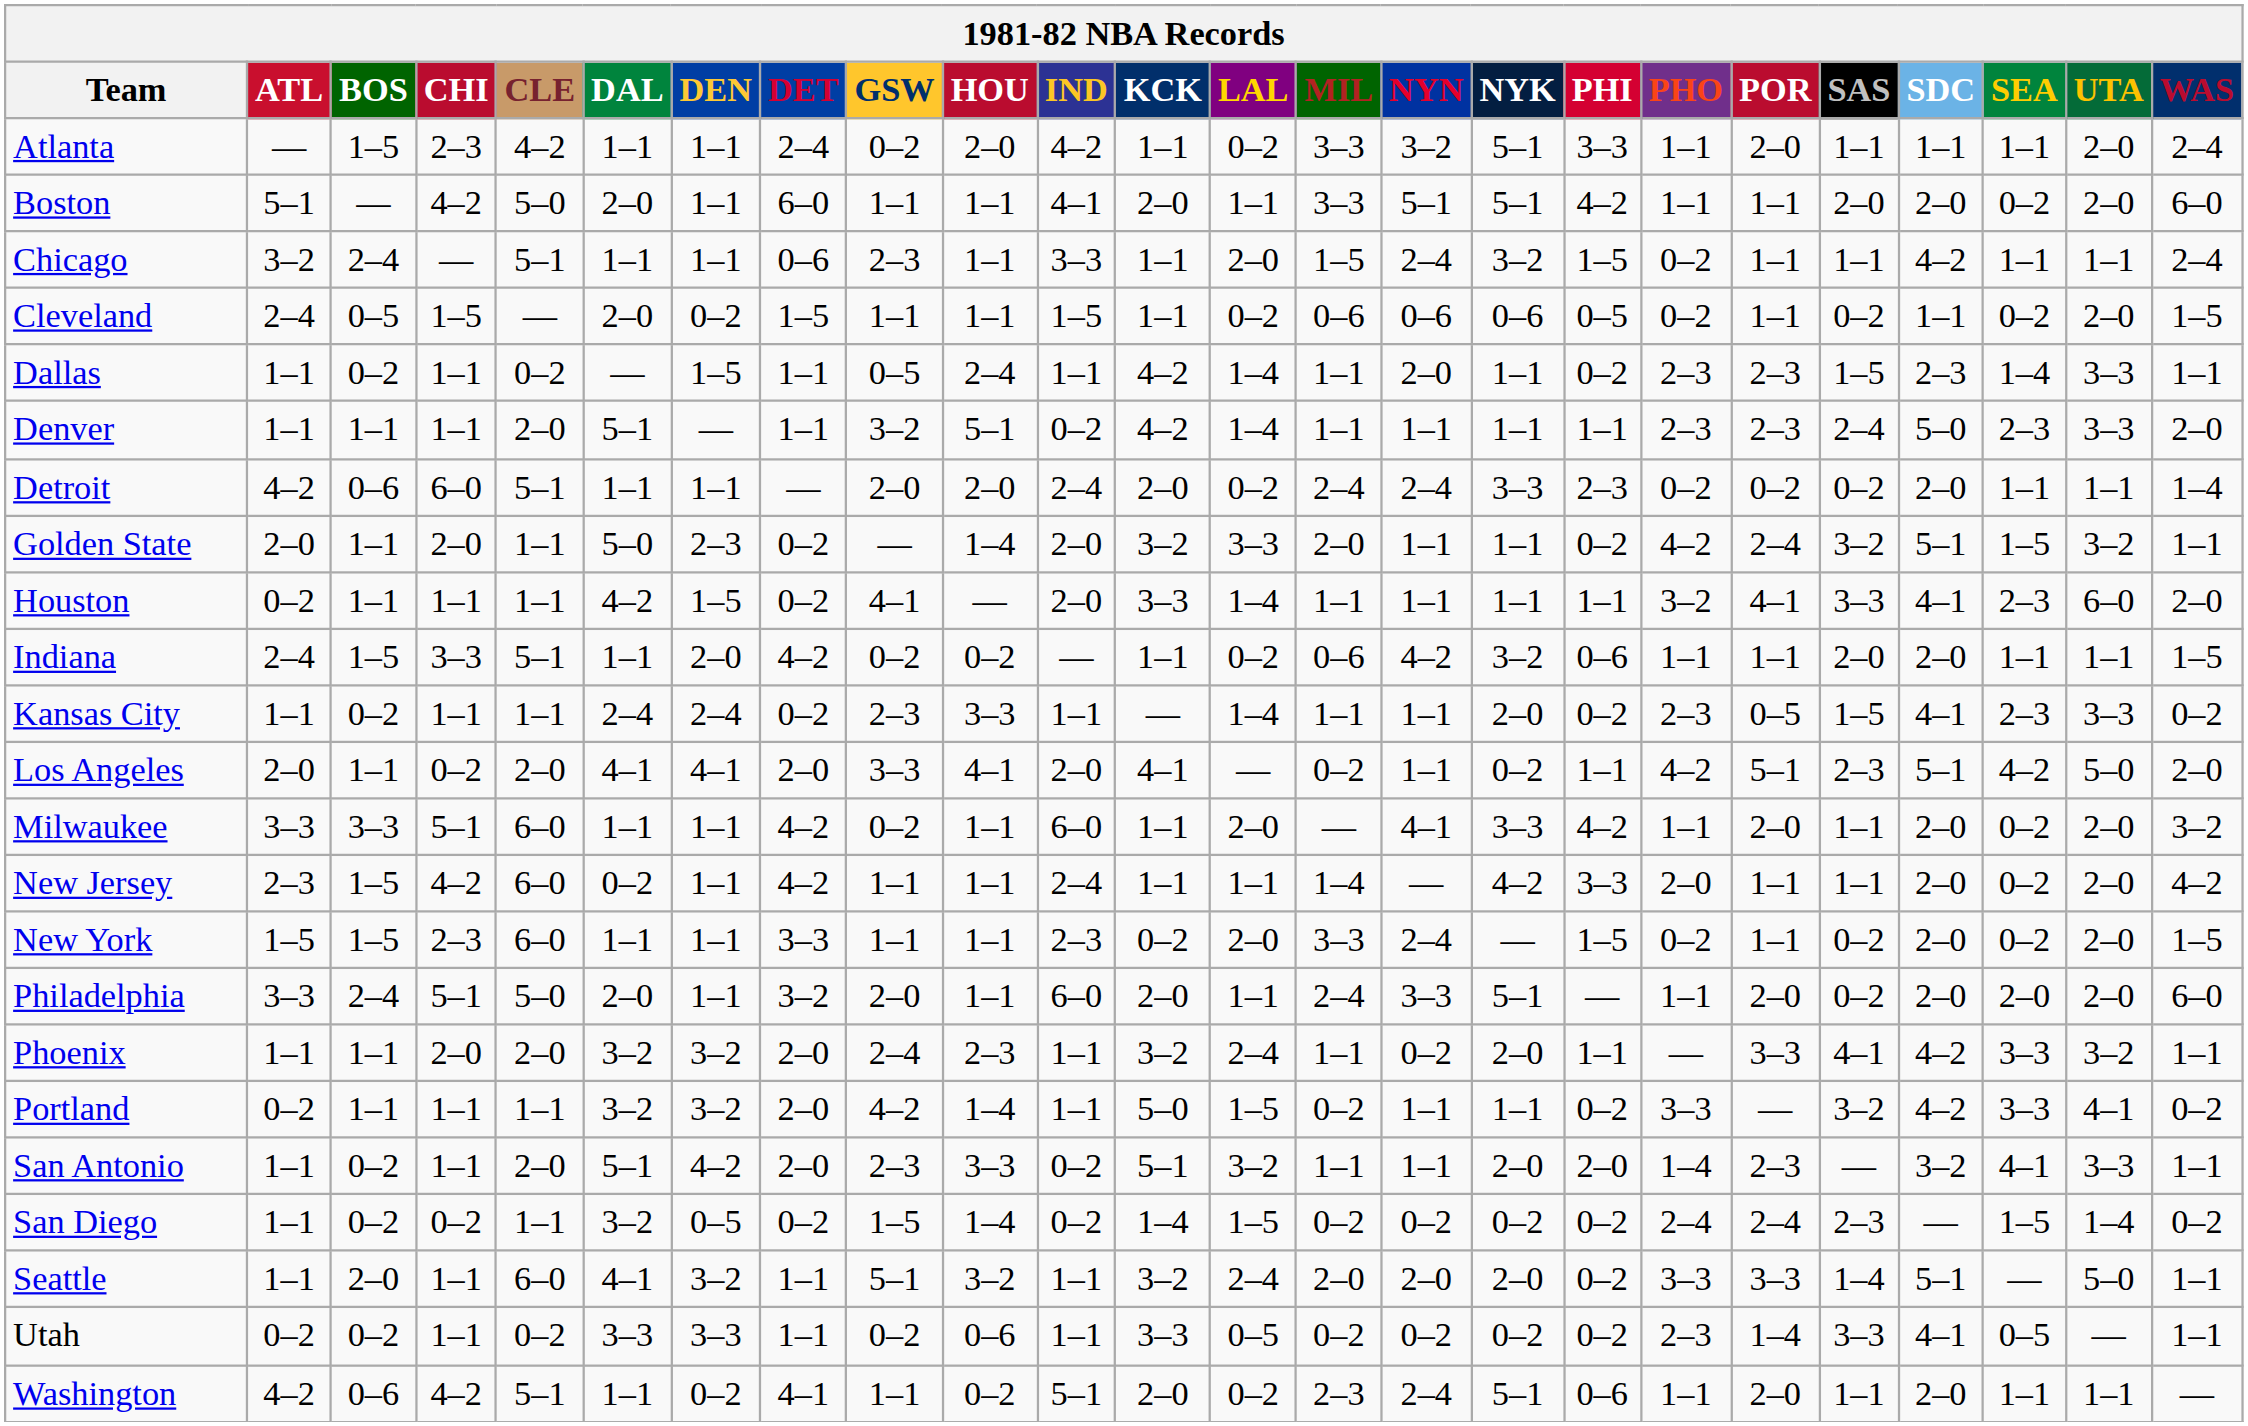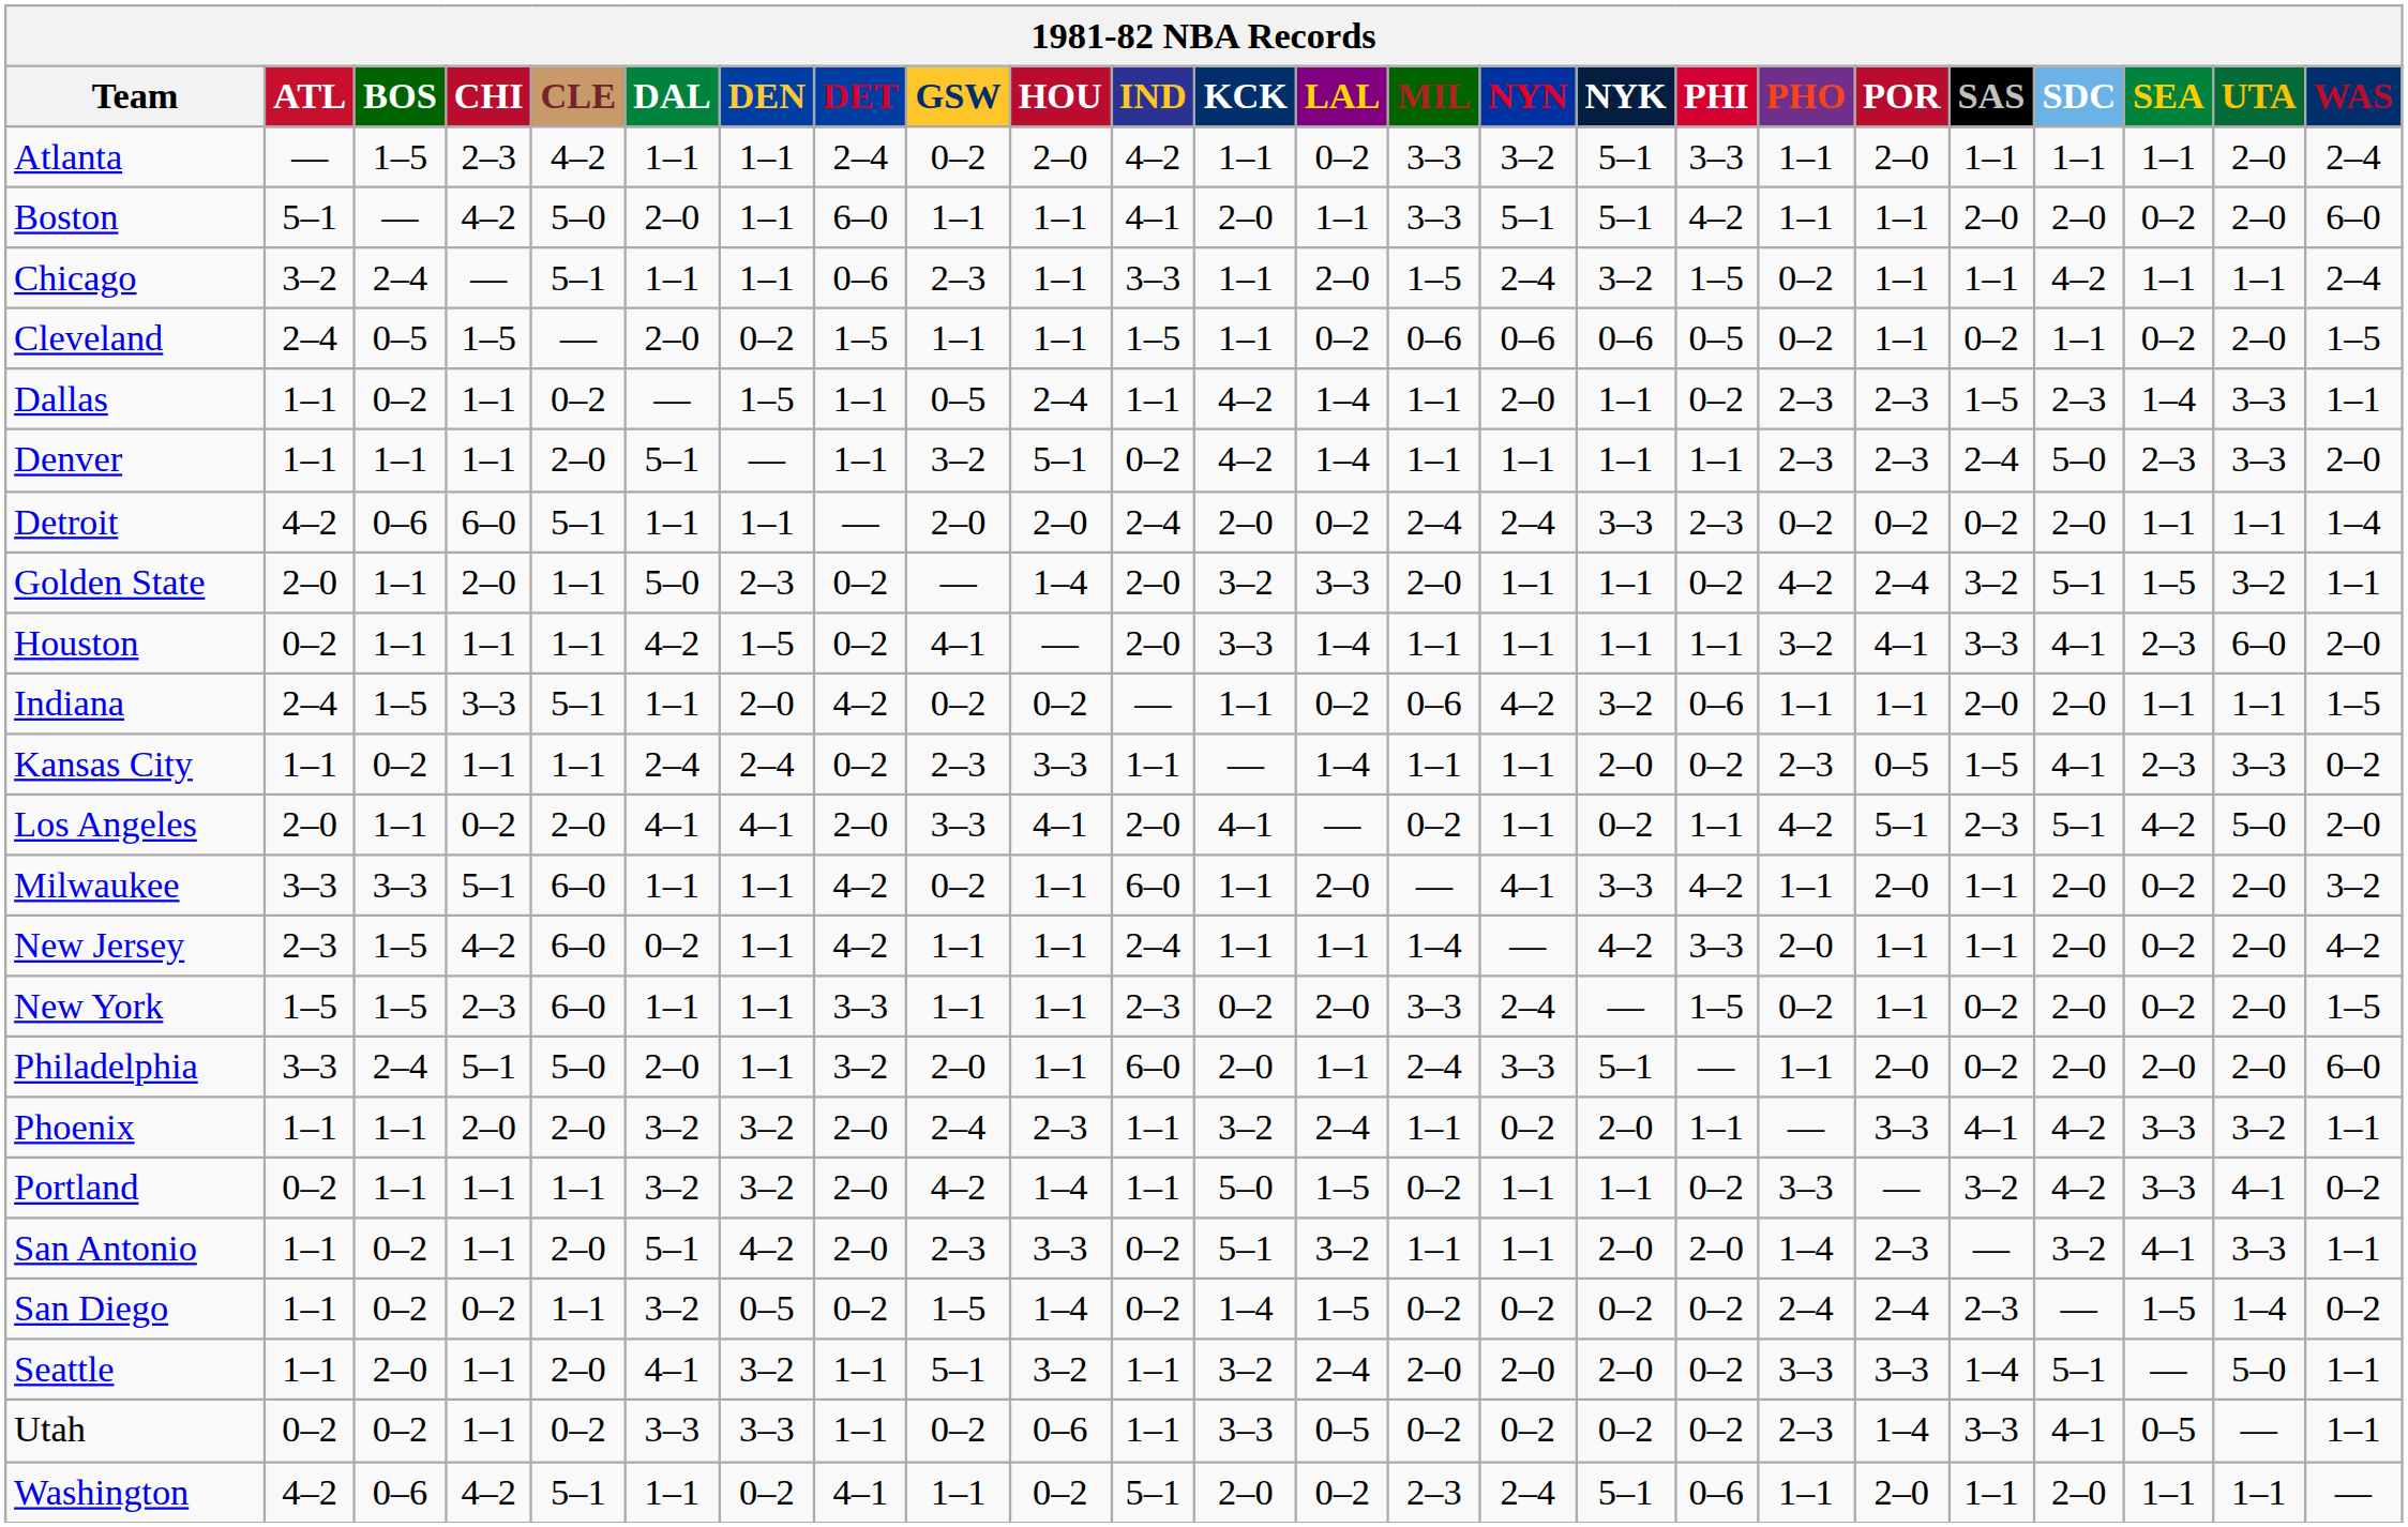Seattle | CLE: 6–0 -> 2–0
